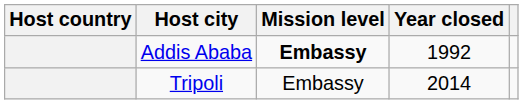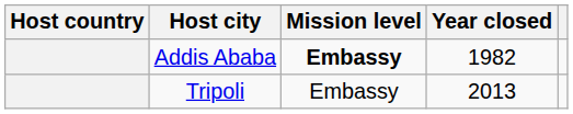Addis Ababa | Year closed: 1992 -> 1982
Tripoli | Year closed: 2014 -> 2013
